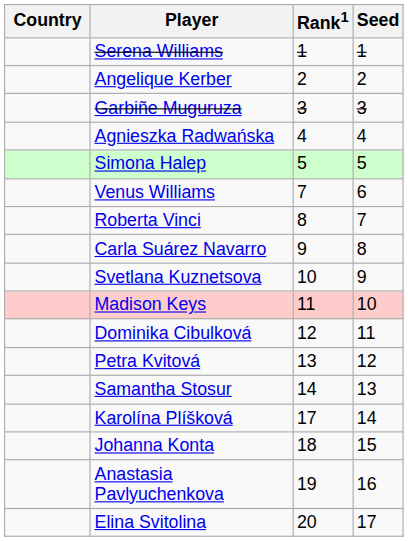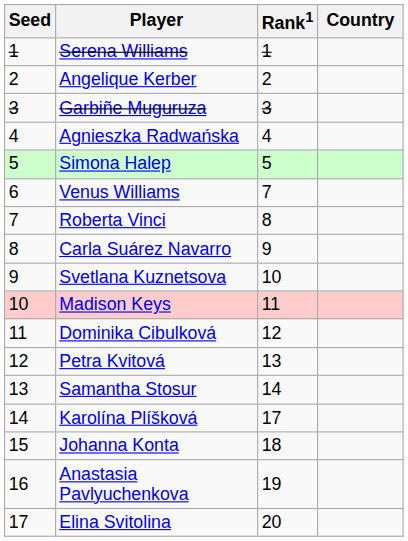columns swapped: Country <-> Seed
